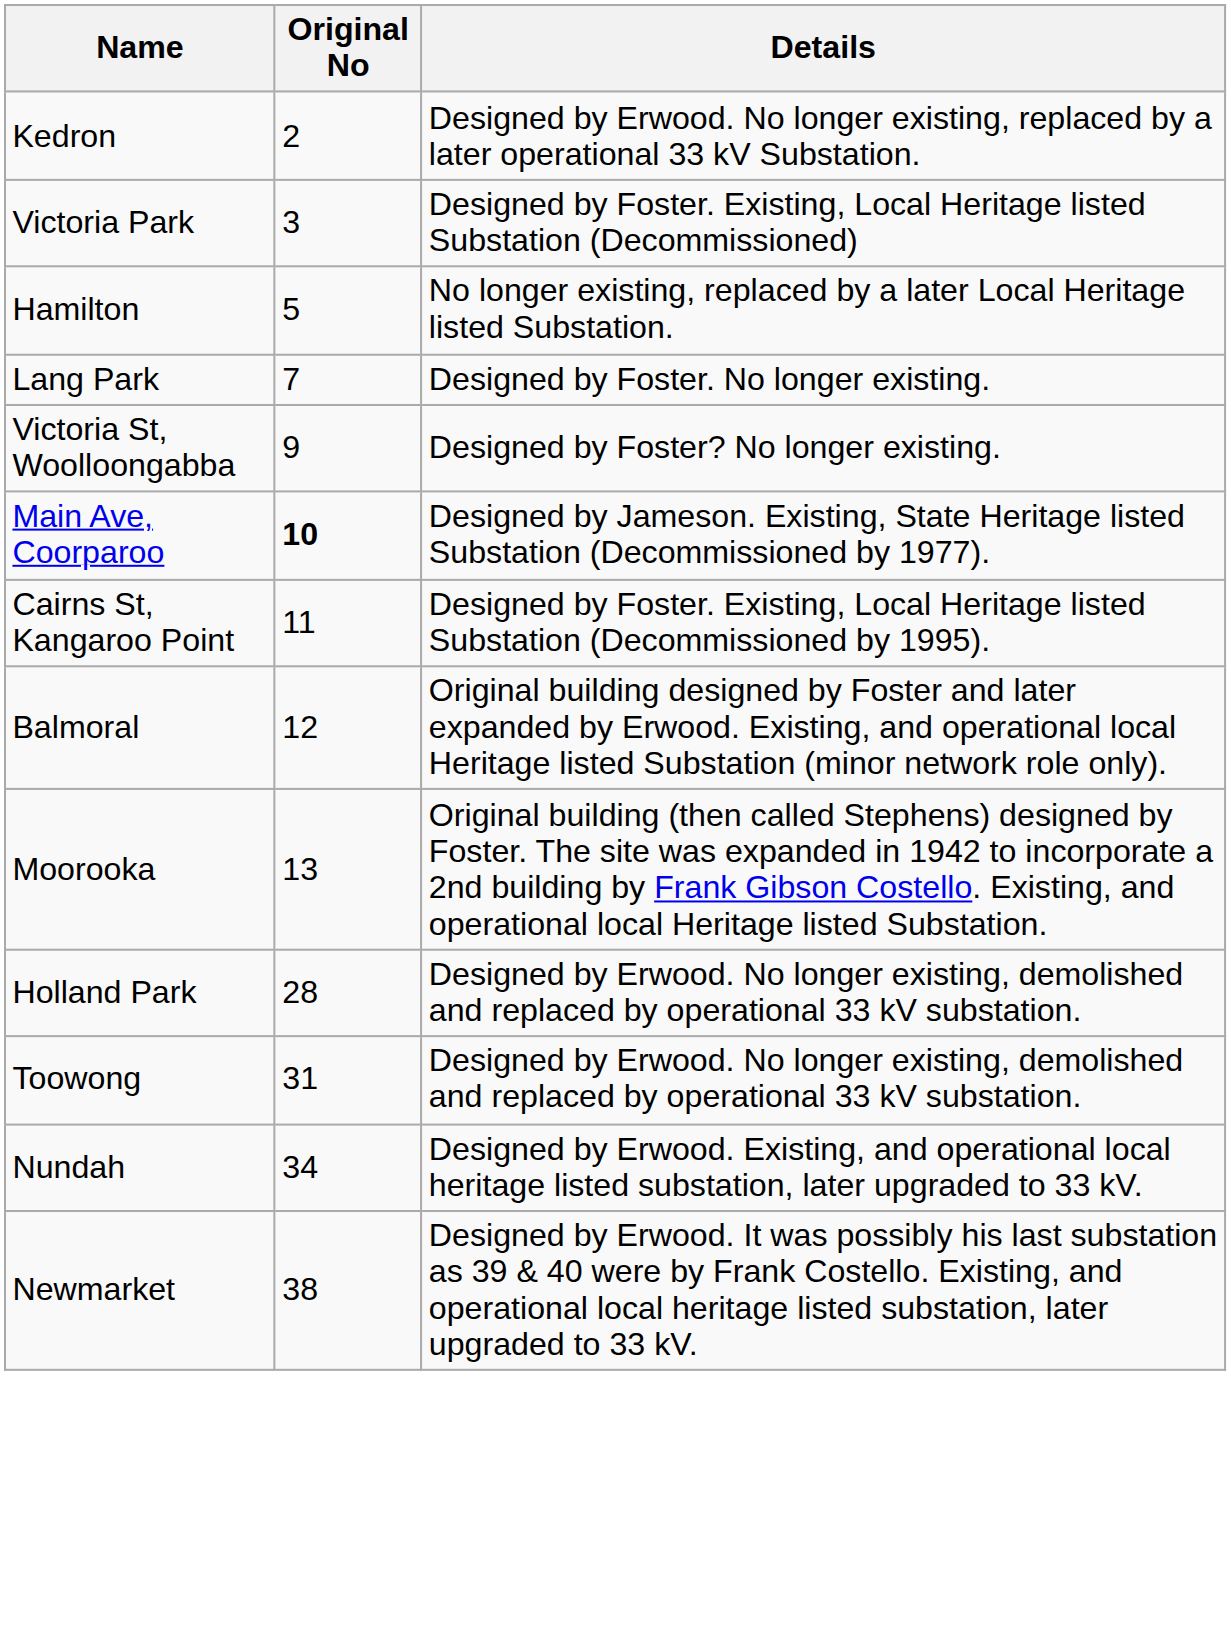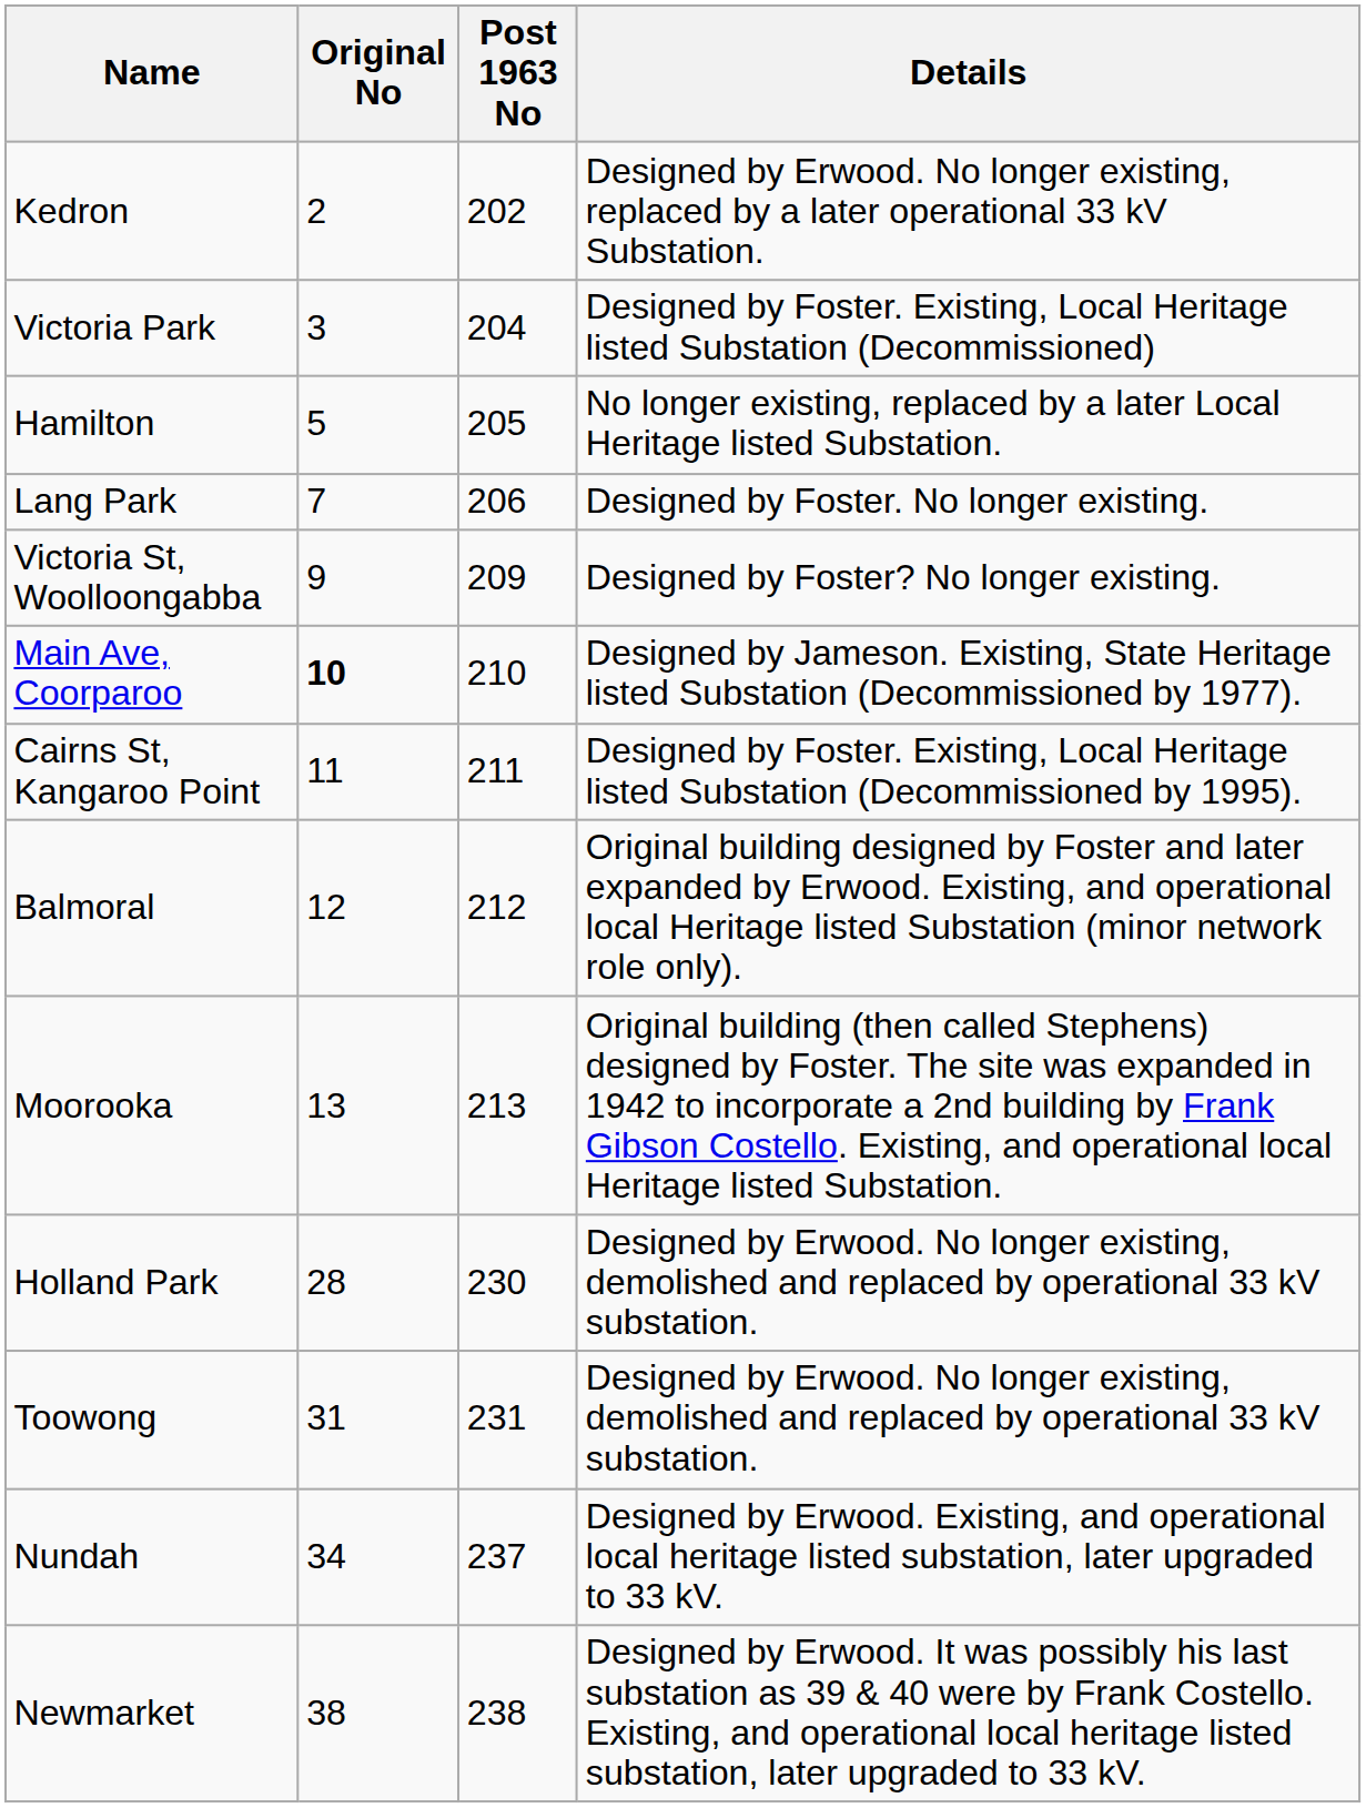+ column: Post 1963 No | 202 | 204 | 205 | 206 | 209 | 210 | 211 | 212 | 213 | 230 | 231 | 237 | 238
